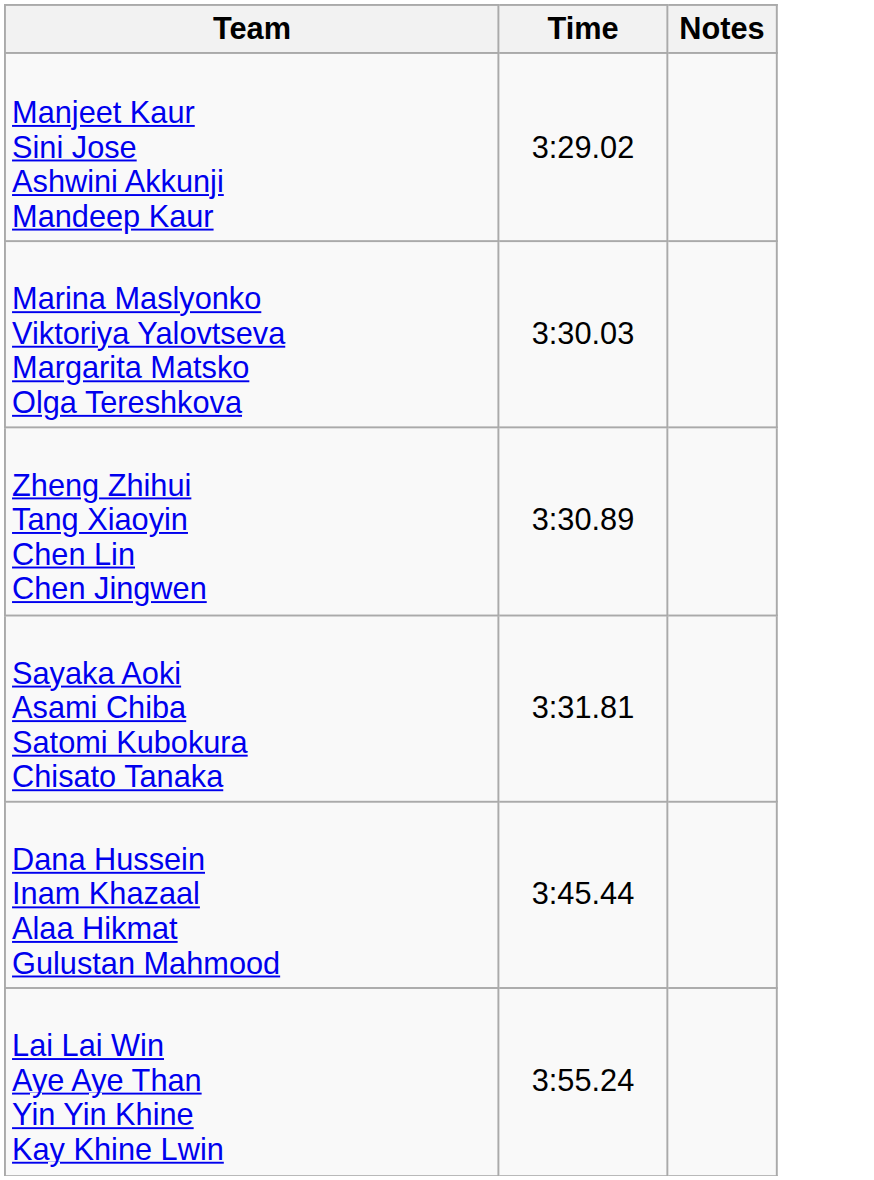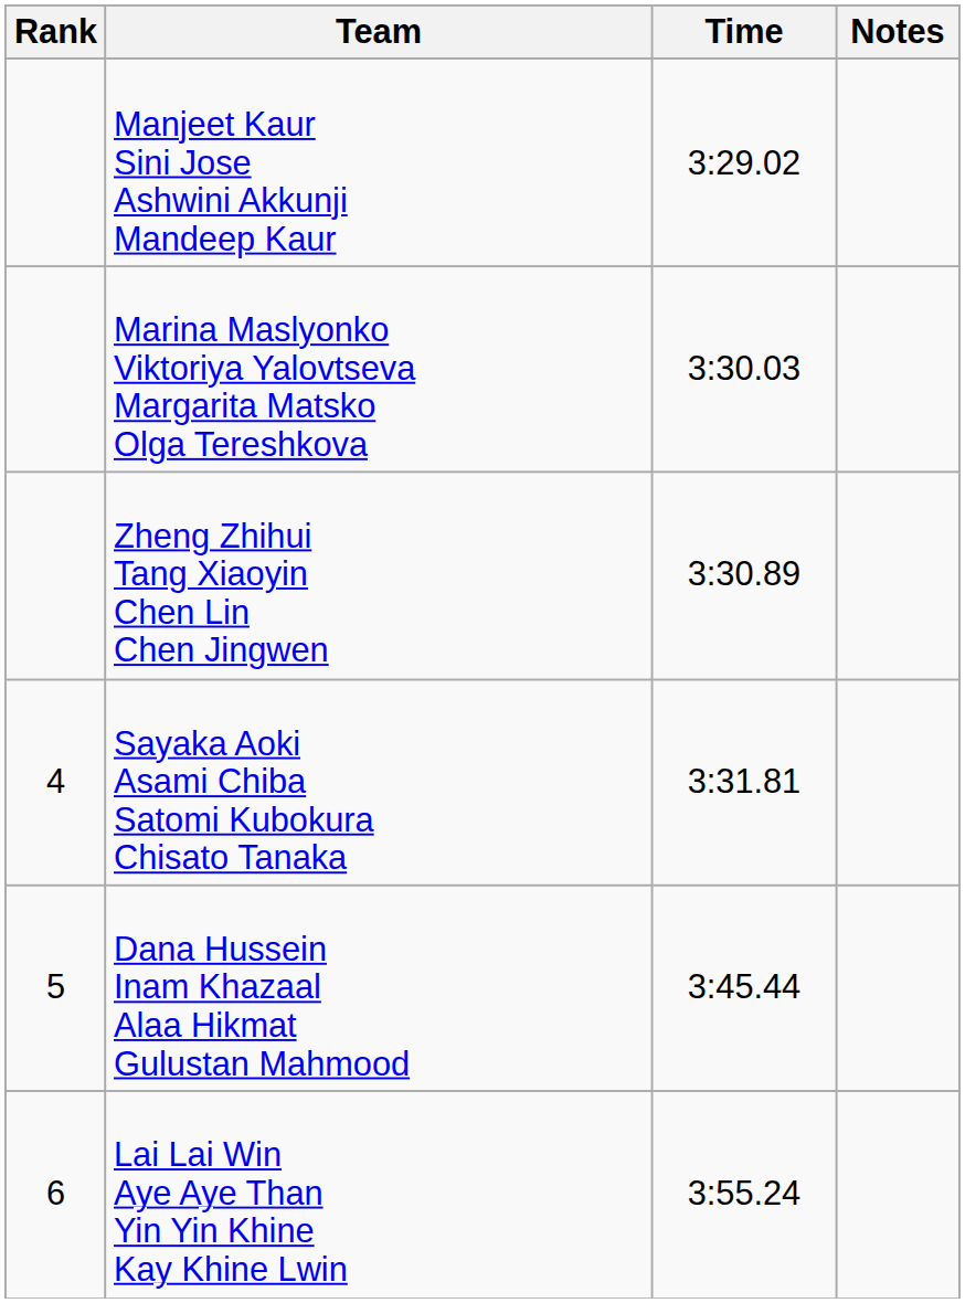+ column: Rank | 4 | 5 | 6
